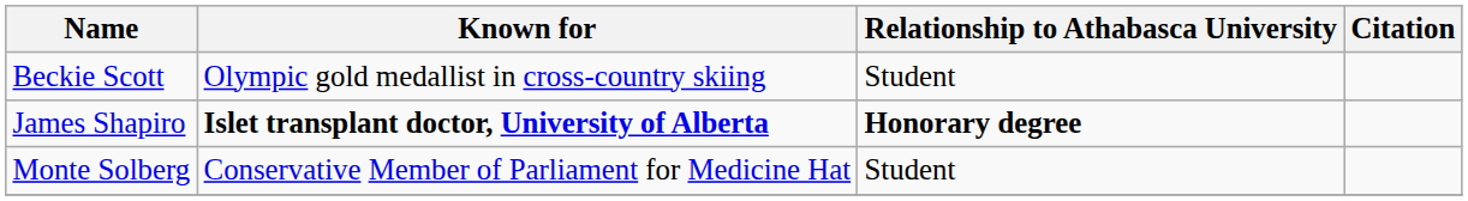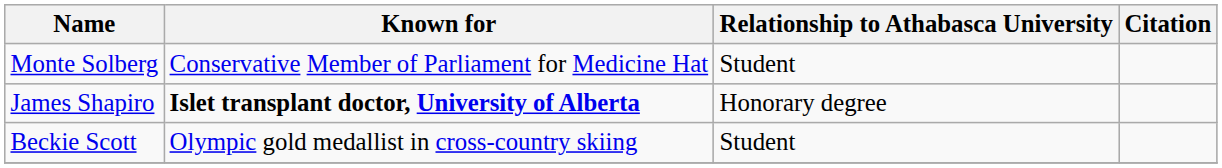rows swapped: Beckie Scott <-> Monte Solberg
James Shapiro | Relationship to Athabasca University: bold -> normal
